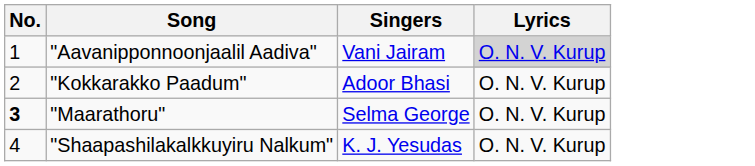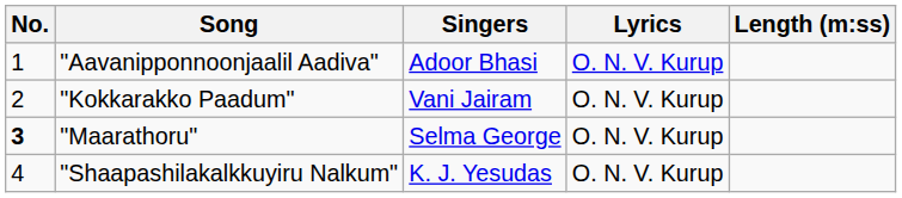+ column: Length (m:ss)
"Aavanipponnoonjaalil Aadiva" | Singers: Vani Jairam -> Adoor Bhasi
"Aavanipponnoonjaalil Aadiva" | Lyrics: lightgrey background -> no background
"Kokkarakko Paadum" | Singers: Adoor Bhasi -> Vani Jairam
